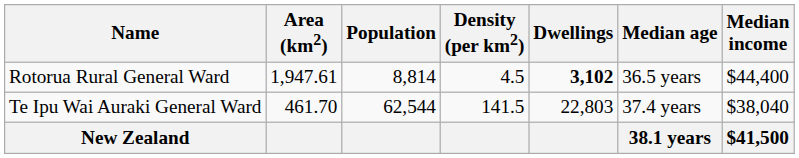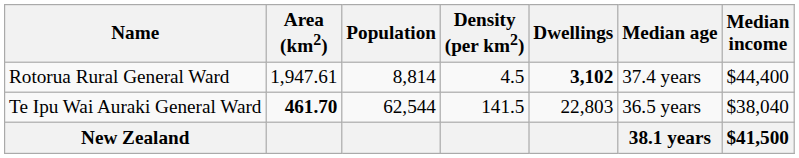Rotorua Rural General Ward | Median age: 36.5 years -> 37.4 years
Te Ipu Wai Auraki General Ward | Area (km2): normal -> bold
Te Ipu Wai Auraki General Ward | Median age: 37.4 years -> 36.5 years
